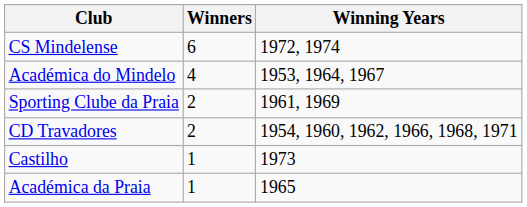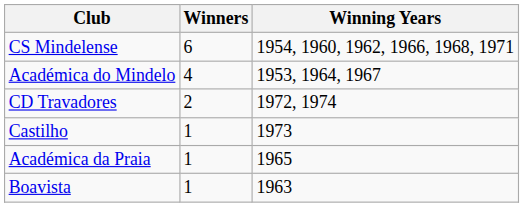CS Mindelense | Winning Years: 1972, 1974 -> 1954, 1960, 1962, 1966, 1968, 1971
- row: Sporting Clube da Praia | 2 | 1961, 1969
CD Travadores | Winning Years: 1954, 1960, 1962, 1966, 1968, 1971 -> 1972, 1974
+ row: Boavista | 1 | 1963
